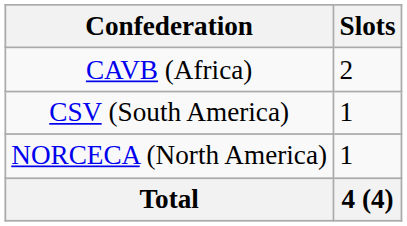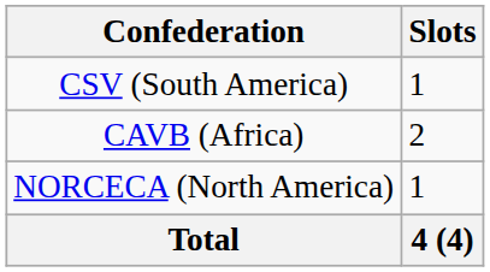rows swapped: CAVB (Africa) <-> CSV (South America)
